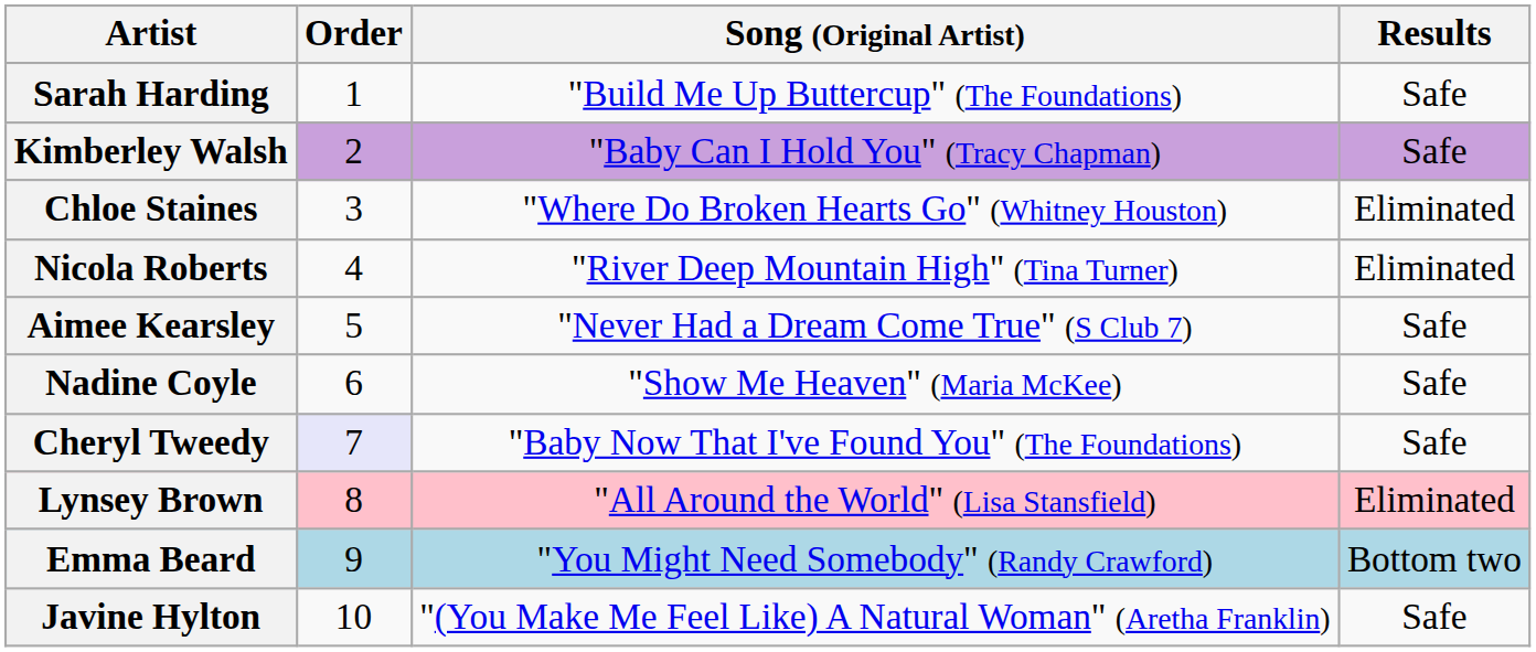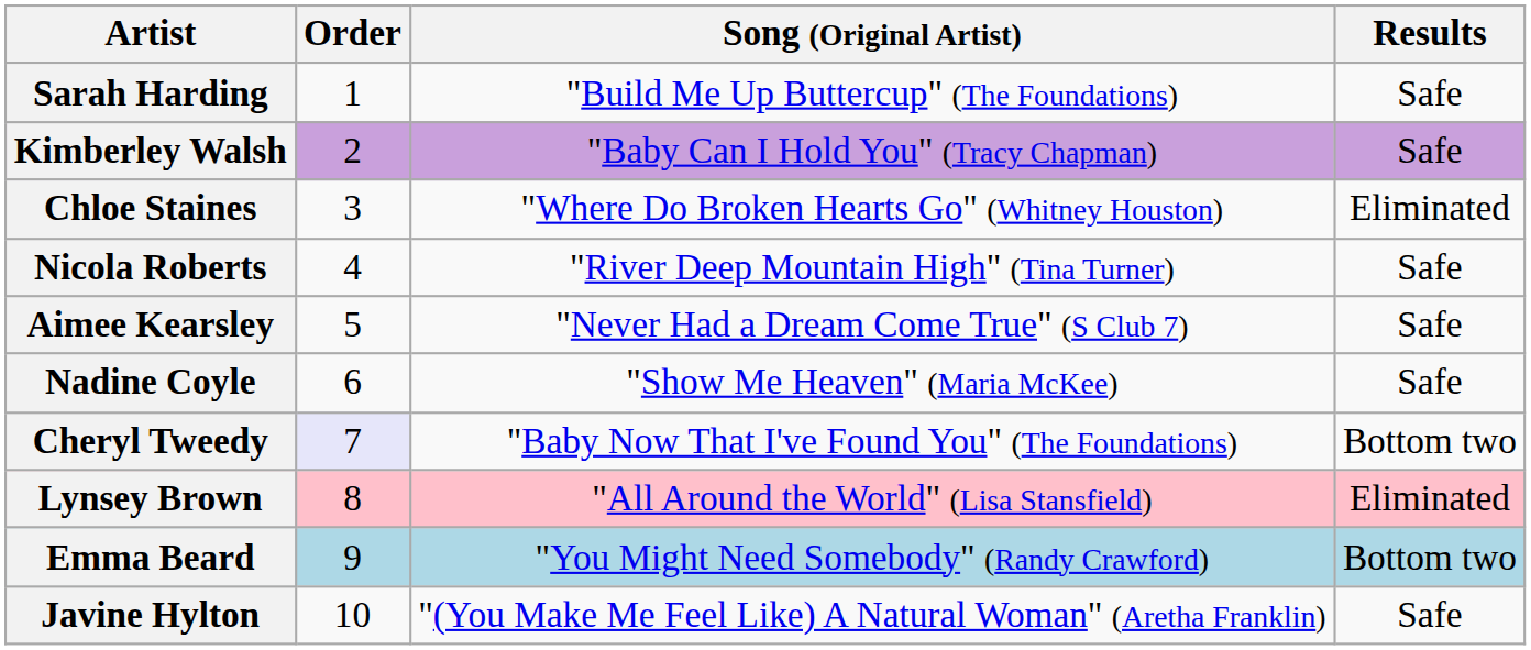Nicola Roberts | Results: Eliminated -> Safe
Cheryl Tweedy | Results: Safe -> Bottom two
